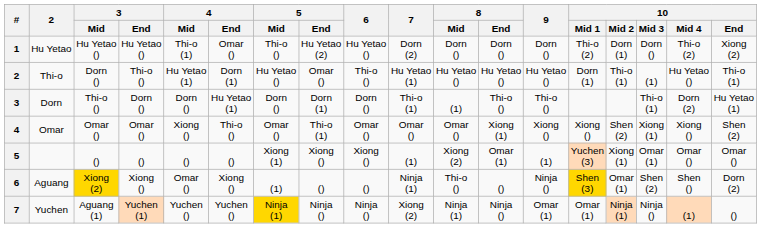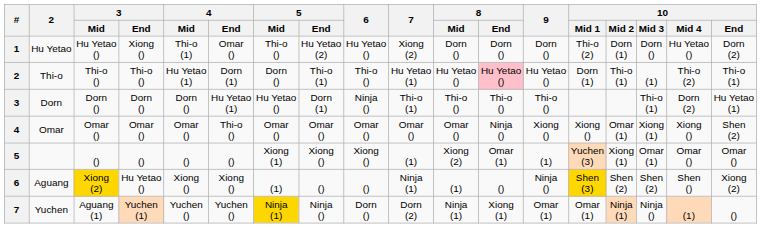Hu Yetao | 3 / End: Hu Yetao () -> Xiong ()
Hu Yetao | 7: Dorn (2) -> Xiong (2)
Hu Yetao | 10 / Mid 4: Thi-o (2) -> Hu Yetao ()
Hu Yetao | 10 / End: Xiong (2) -> Dorn (2)
Thi-o | 3 / Mid: Dorn () -> Thi-o ()
Thi-o | 5 / Mid: Hu Yetao () -> Dorn ()
Thi-o | 5 / End: Omar () -> Thi-o (1)
Thi-o | 8 / End: no background -> pink background
Thi-o | 10 / Mid 4: Hu Yetao () -> Thi-o (2)
Dorn | 3 / Mid: Thi-o () -> Dorn ()
Dorn | 5 / Mid: Dorn () -> Hu Yetao ()
Dorn | 6: Dorn () -> Ninja ()
Dorn | 8 / Mid: (1) -> Thi-o ()
Omar | 4 / Mid: Xiong () -> Omar ()
Omar | 5 / End: Thi-o (1) -> Omar ()
Omar | 8 / End: Xiong (1) -> Ninja ()
Omar | 10 / Mid 2: Shen (2) -> Omar (1)
Aguang | 3 / End: Xiong () -> Hu Yetao ()
Aguang | 4 / Mid: Omar () -> Xiong ()
Aguang | 8 / Mid: Thi-o () -> (1)
Aguang | 10 / Mid 2: Omar (1) -> Shen (2)
Aguang | 10 / End: Dorn (2) -> Xiong (2)
Yuchen | 6: Ninja () -> Dorn ()
Yuchen | 7: Xiong (2) -> Dorn (2)
Yuchen | 8 / End: Ninja () -> Xiong (1)
